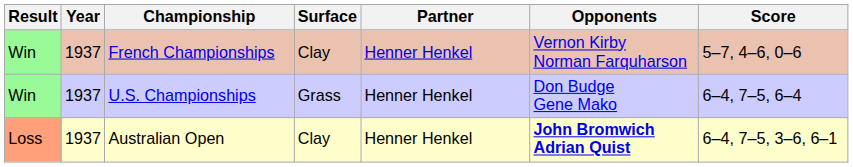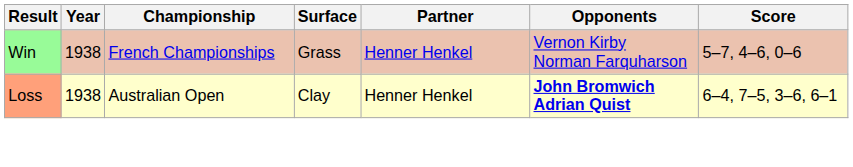French Championships | Year: 1937 -> 1938
French Championships | Surface: Clay -> Grass
- row: Win | 1937 | U.S. Championships | Grass | Henner Henkel | Don Budge Gene Mako | 6–4, 7–5, 6–4
Australian Open | Year: 1937 -> 1938
